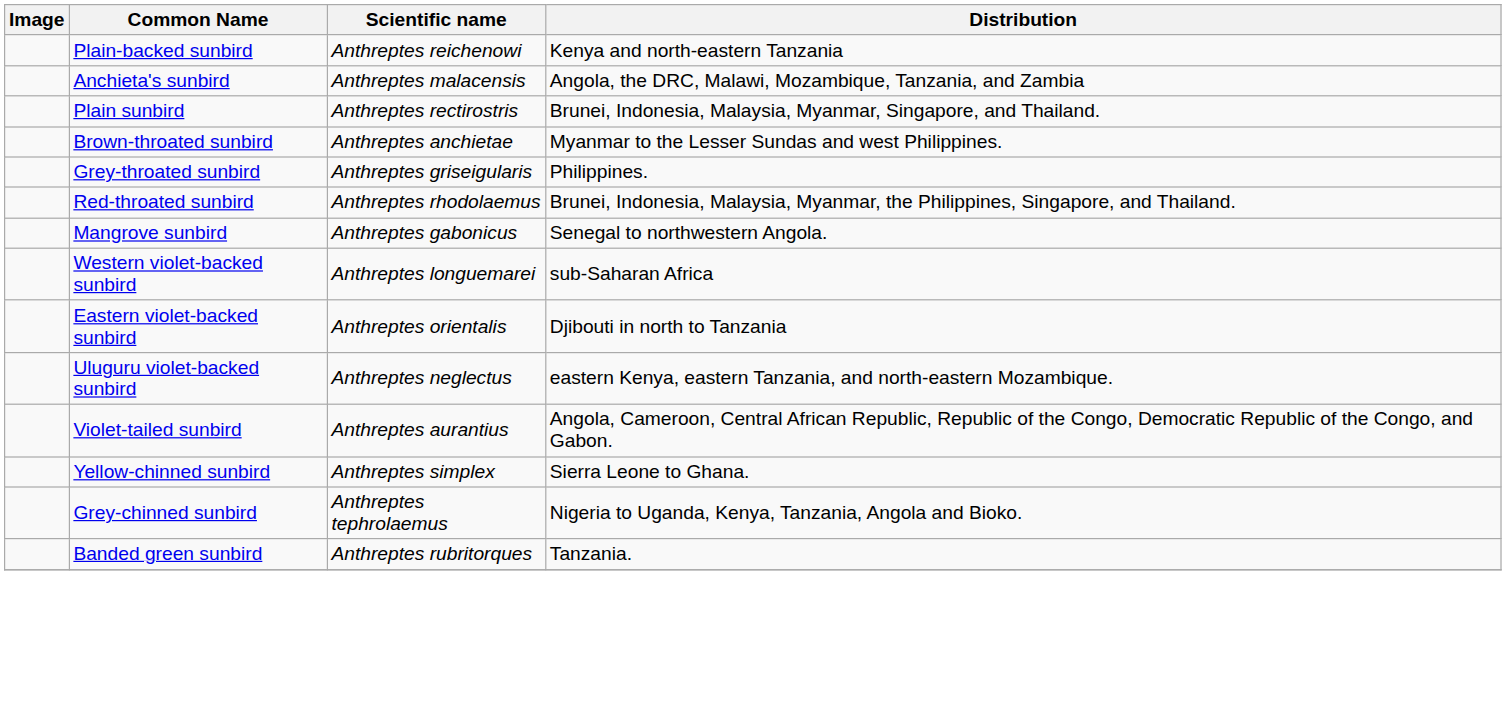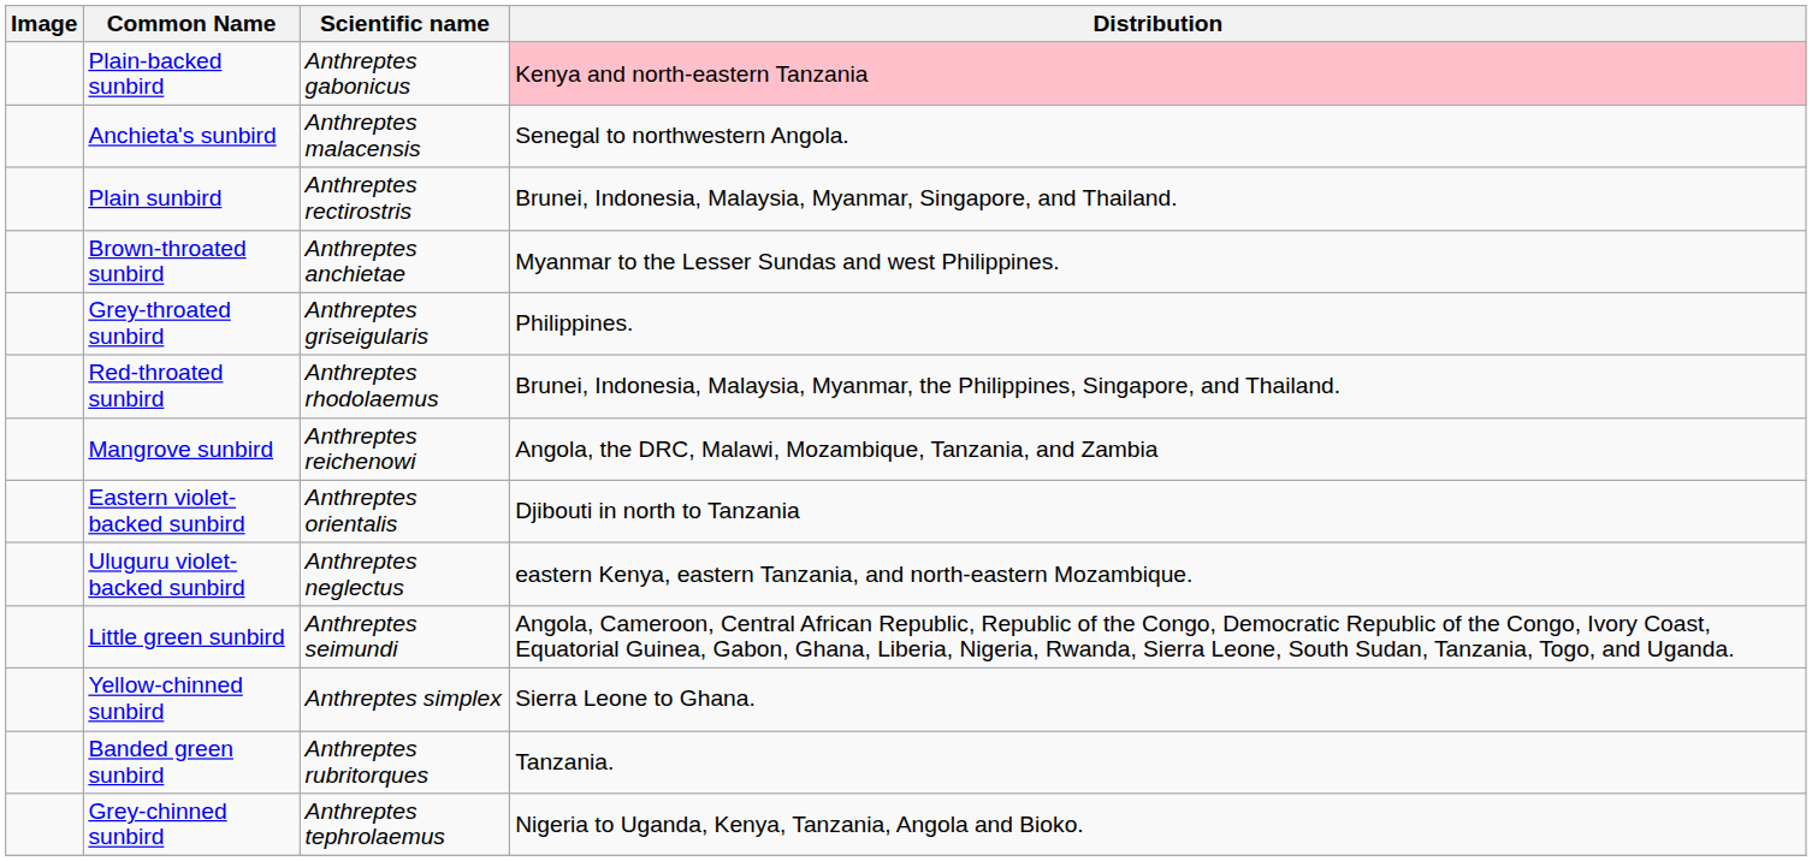Plain-backed sunbird | Scientific name: Anthreptes reichenowi -> Anthreptes gabonicus
Plain-backed sunbird | Distribution: no background -> pink background
Anchieta's sunbird | Distribution: Angola, the DRC, Malawi, Mozambique, Tanzania, and Zambia -> Senegal to northwestern Angola.
Mangrove sunbird | Scientific name: Anthreptes gabonicus -> Anthreptes reichenowi
Mangrove sunbird | Distribution: Senegal to northwestern Angola. -> Angola, the DRC, Malawi, Mozambique, Tanzania, and Zambia
- row: Western violet-backed sunbird | Anthreptes longuemarei | sub-Saharan Africa
- row: Violet-tailed sunbird | Anthreptes aurantius | Angola, Cameroon, Central African Republic, Republic of the Congo, Democratic Republic of the Congo, and Gabon.
+ row: Little green sunbird | Anthreptes seimundi | Angola, Cameroon, Central African Republic, Republic of the Congo, Democratic Republic of the Congo, Ivory Coast, Equatorial Guinea, Gabon, Ghana, Liberia, Nigeria, Rwanda, Sierra Leone, South Sudan, Tanzania, Togo, and Uganda.
rows swapped: Grey-chinned sunbird <-> Banded green sunbird
